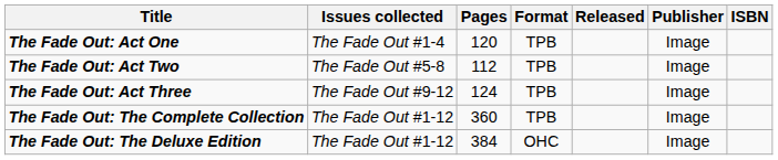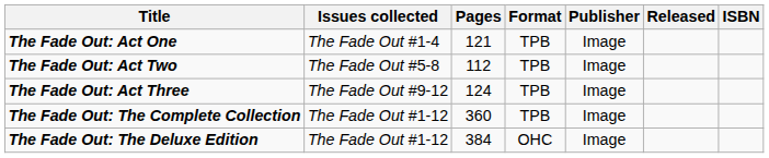columns swapped: Publisher <-> Released
The Fade Out: Act One | Pages: 120 -> 121
